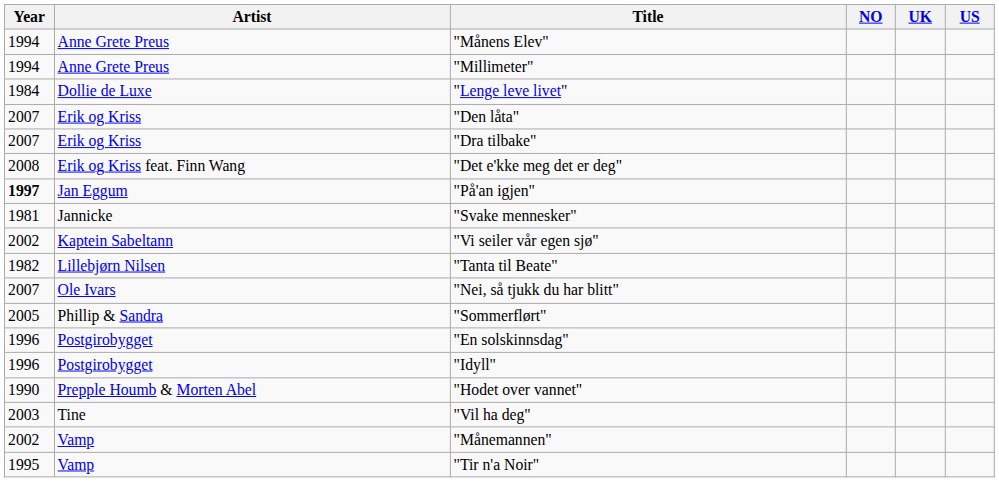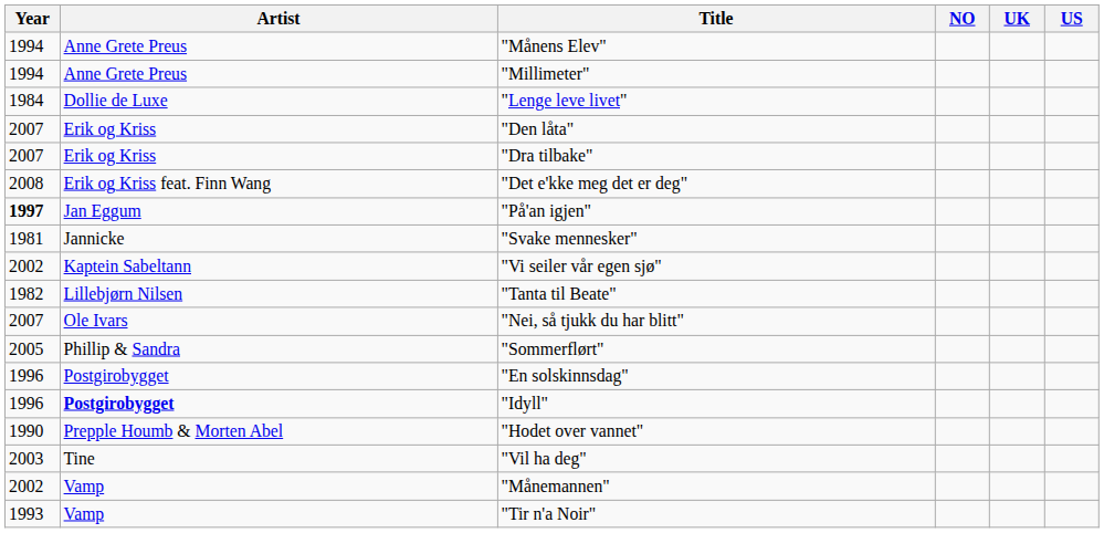"Idyll" | Artist: normal -> bold
"Tir n'a Noir" | Year: 1995 -> 1993
